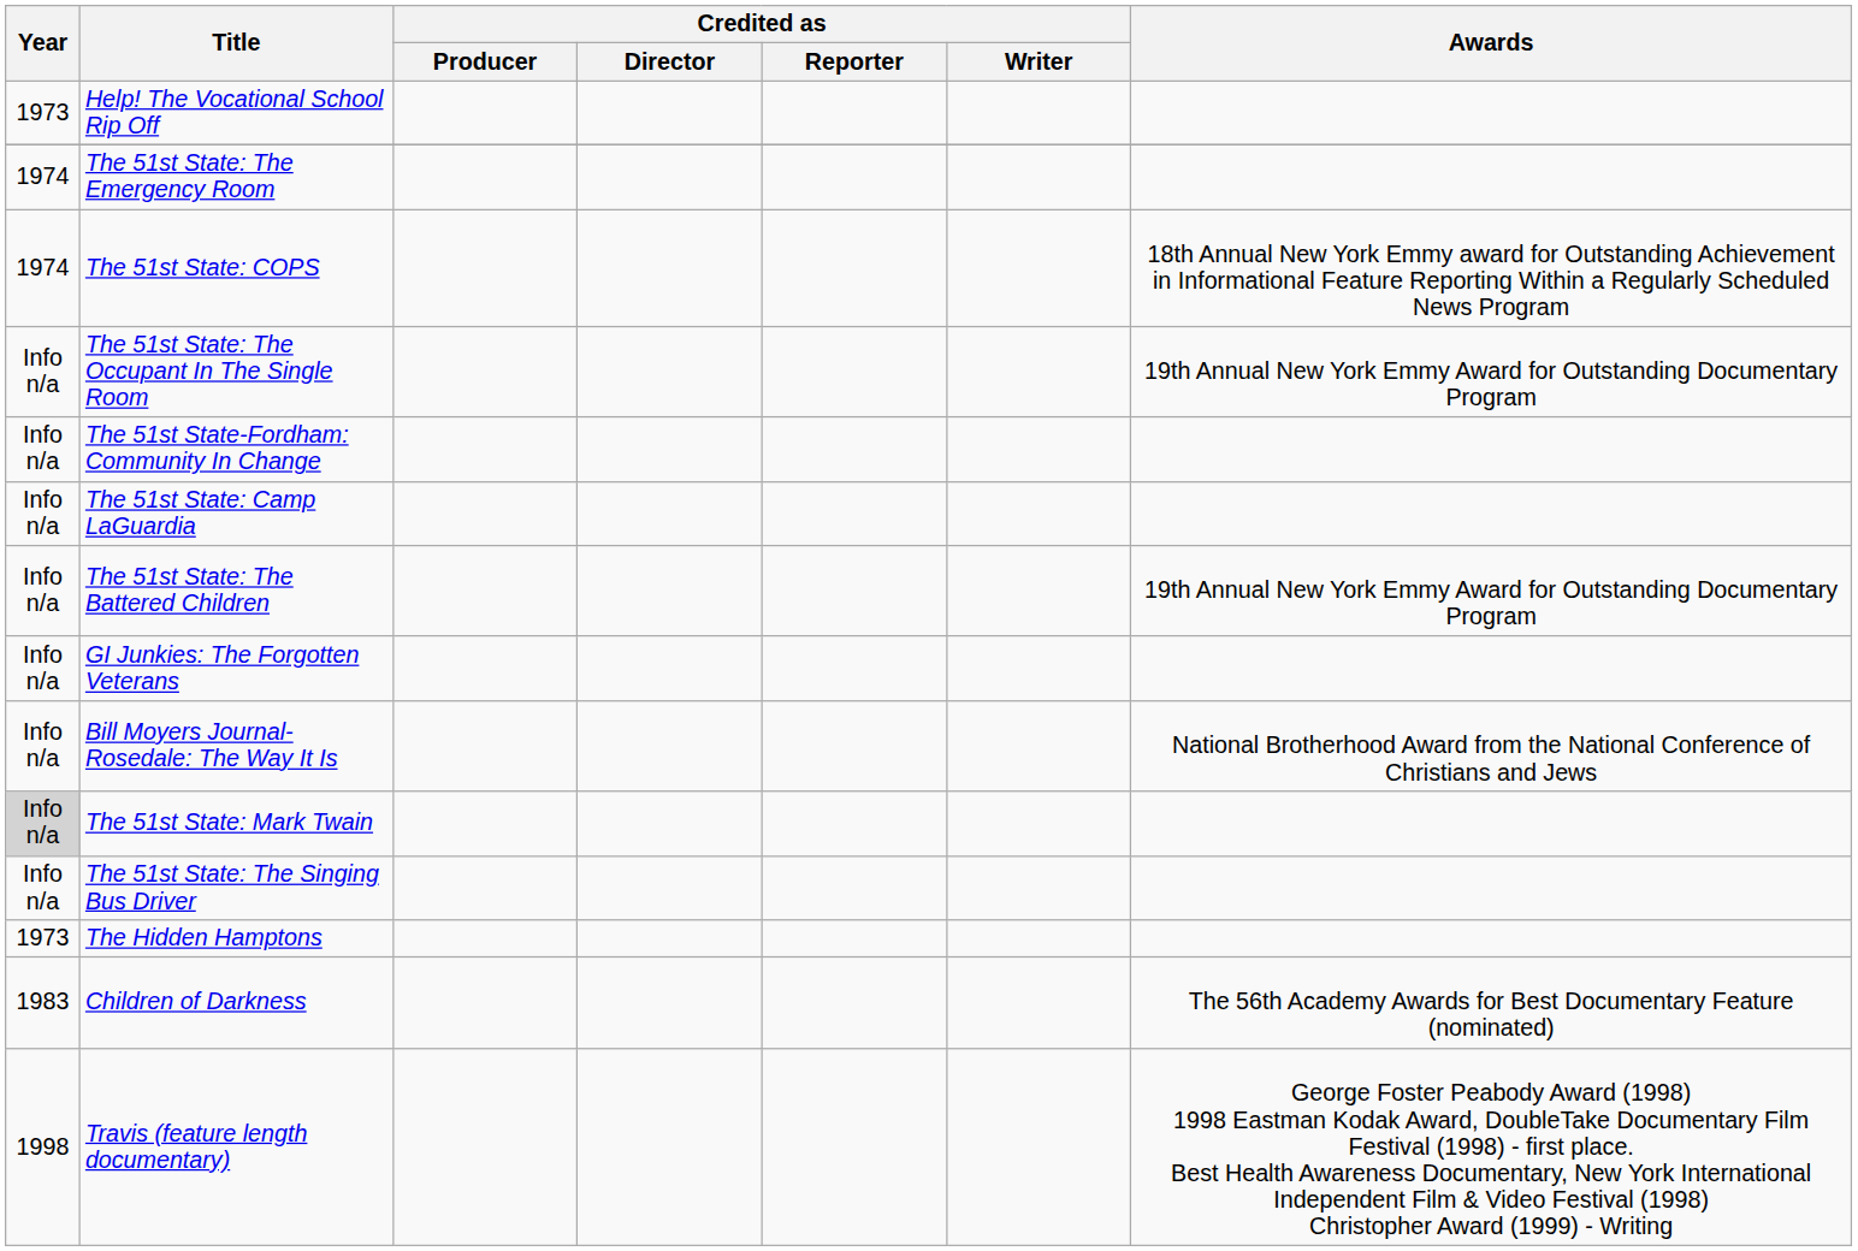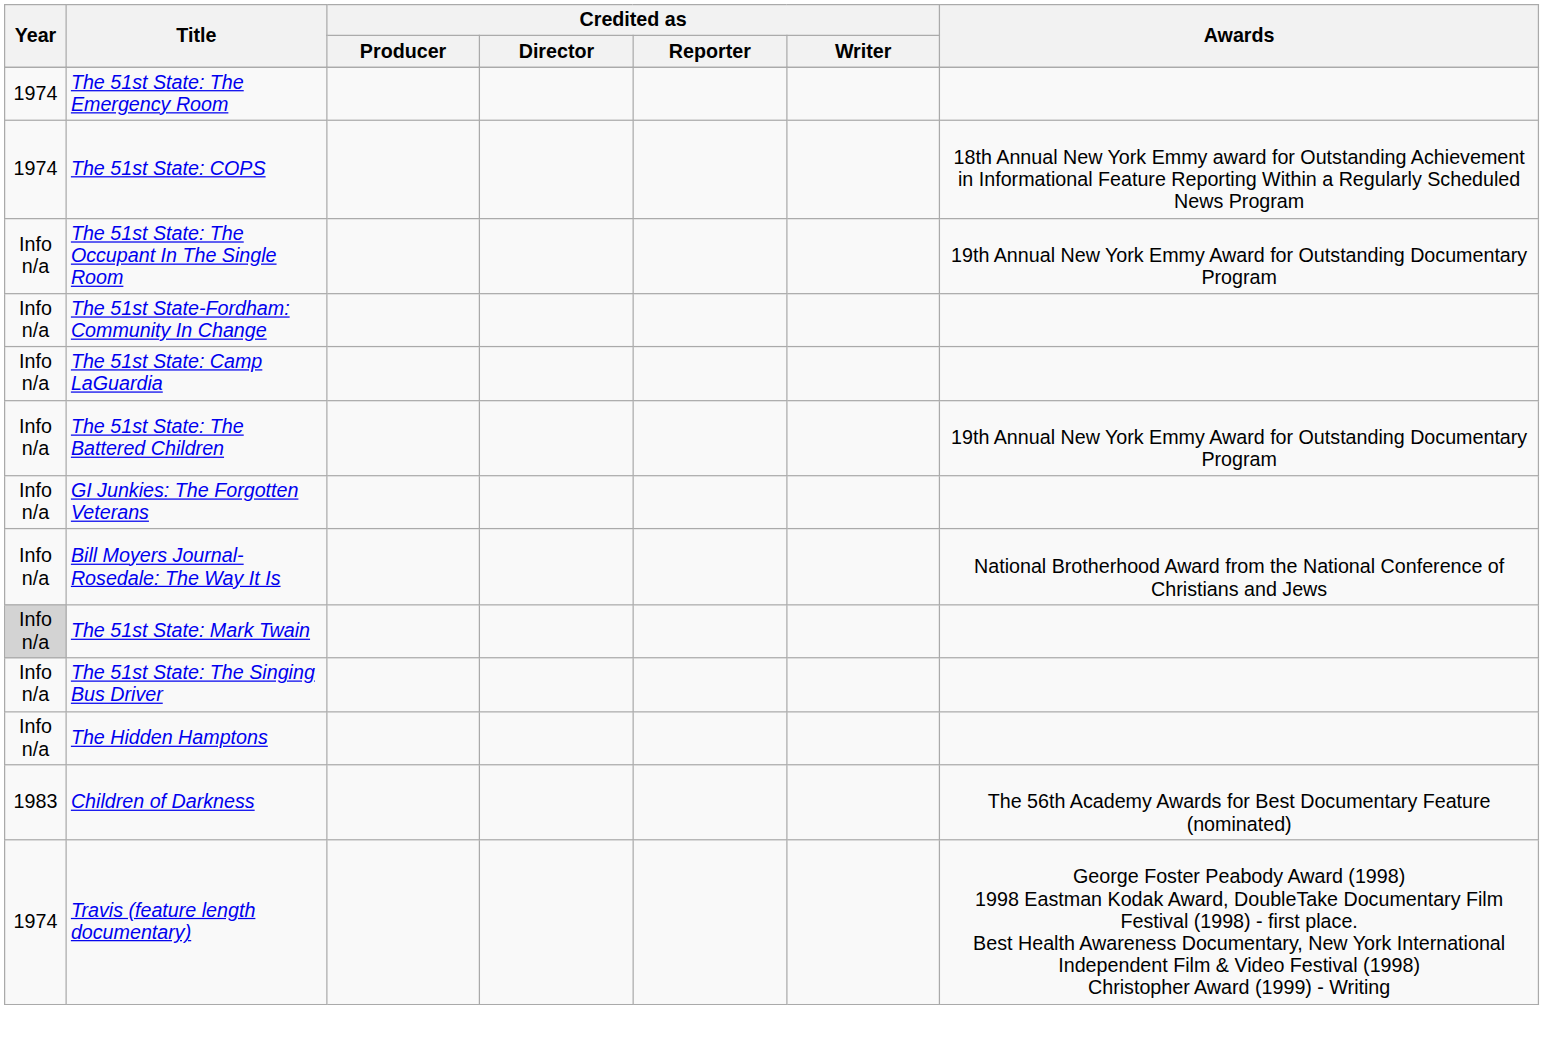- row: 1973 | Help! The Vocational School Rip Off
The Hidden Hamptons | Year: 1973 -> Info n/a
Travis (feature length documentary) | Year: 1998 -> 1974
